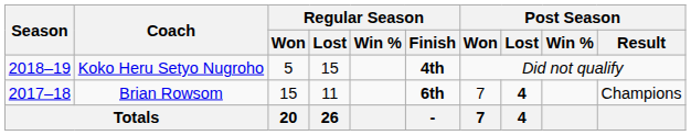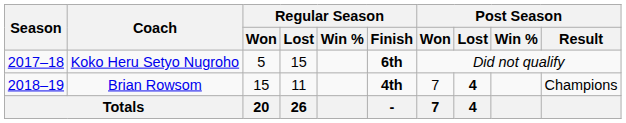Koko Heru Setyo Nugroho | Season: 2018–19 -> 2017–18
Koko Heru Setyo Nugroho | Regular Season / Finish: 4th -> 6th
Brian Rowsom | Season: 2017–18 -> 2018–19
Brian Rowsom | Regular Season / Finish: 6th -> 4th
